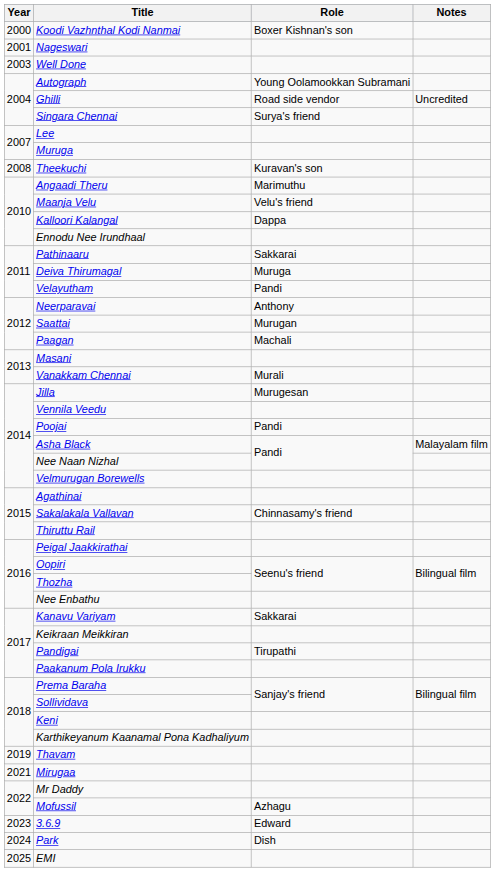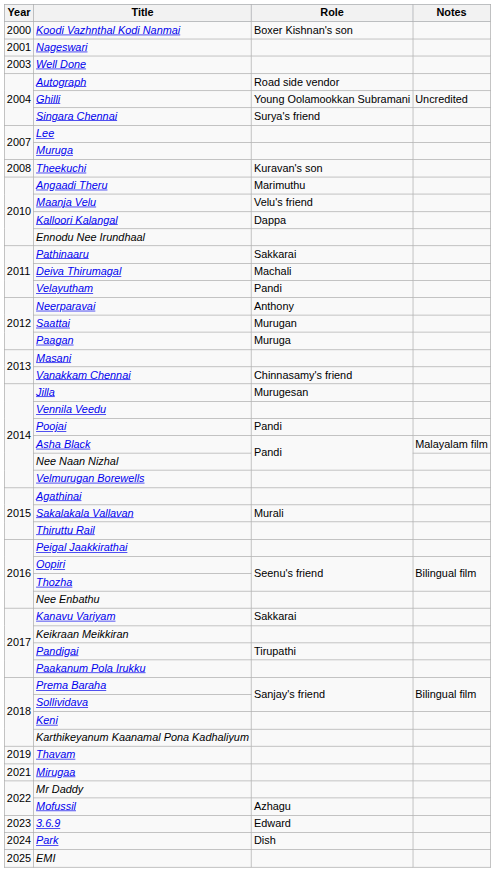Autograph | Role: Young Oolamookkan Subramani -> Road side vendor
Ghilli | Role: Road side vendor -> Young Oolamookkan Subramani
Deiva Thirumagal | Role: Muruga -> Machali
Paagan | Role: Machali -> Muruga
Vanakkam Chennai | Role: Murali -> Chinnasamy's friend
Sakalakala Vallavan | Role: Chinnasamy's friend -> Murali
